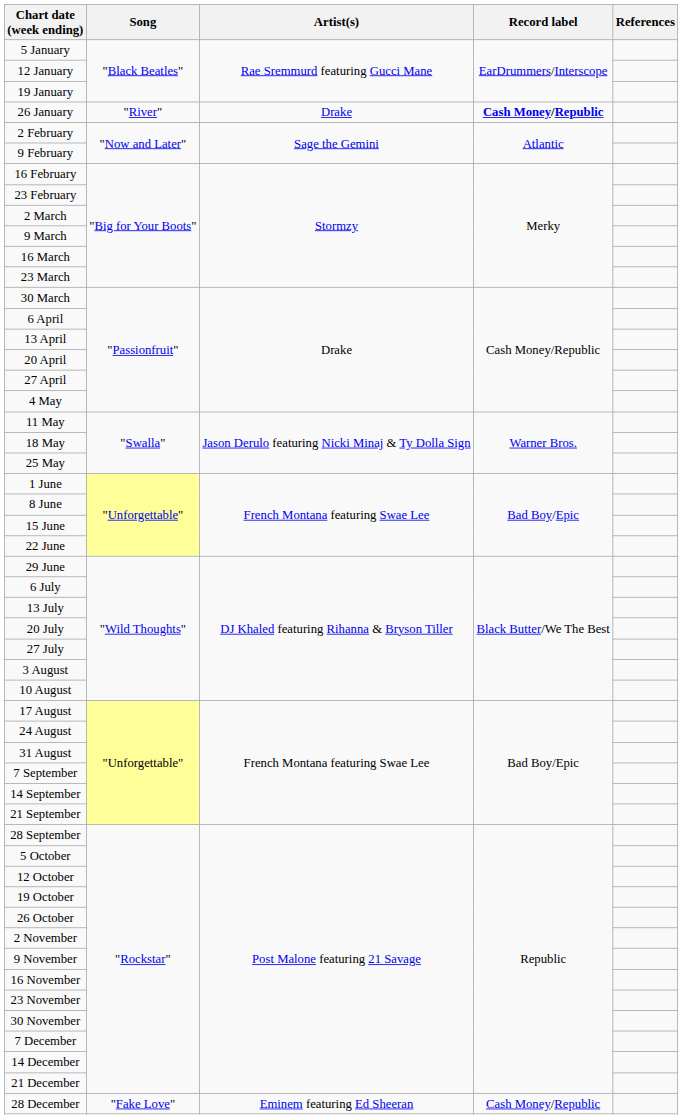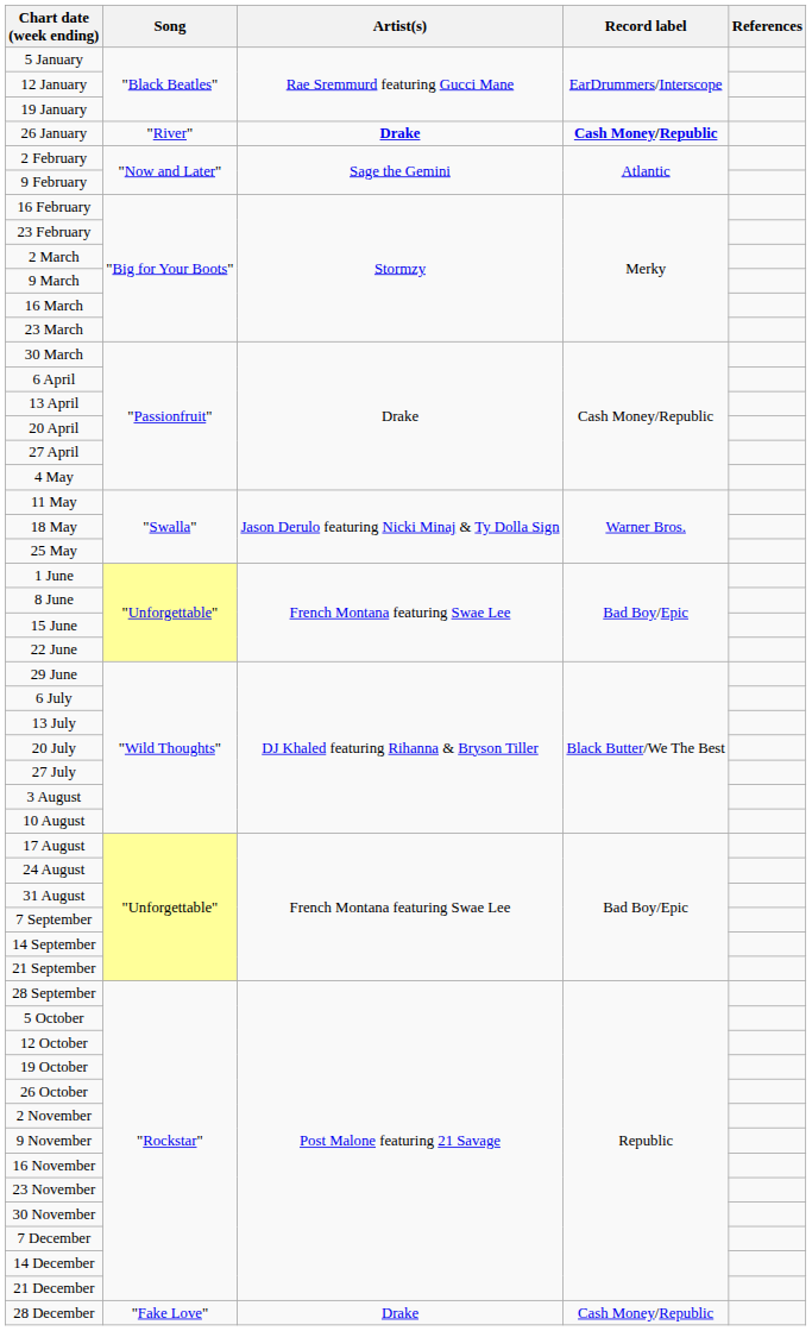26 January | Artist(s): normal -> bold
28 December | Artist(s): Eminem featuring Ed Sheeran -> Drake
